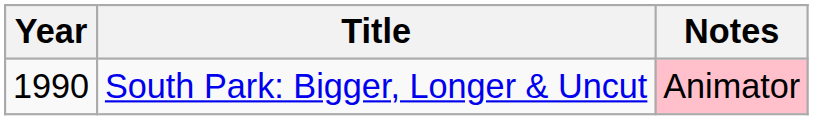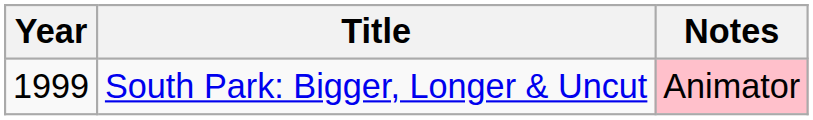South Park: Bigger, Longer & Uncut | Year: 1990 -> 1999
